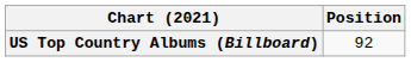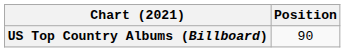US Top Country Albums (Billboard) | Position: 92 -> 90
